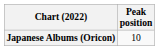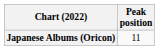Japanese Albums (Oricon) | Peak position: 10 -> 11
